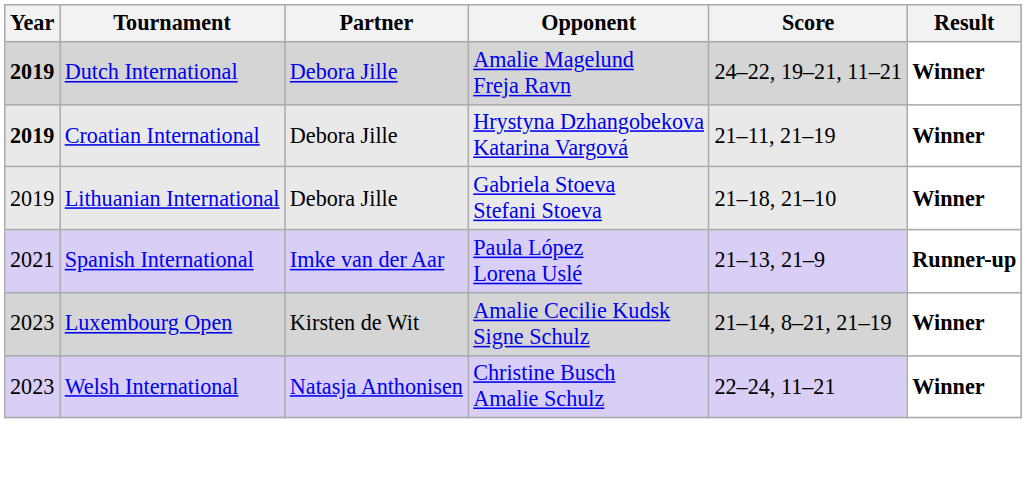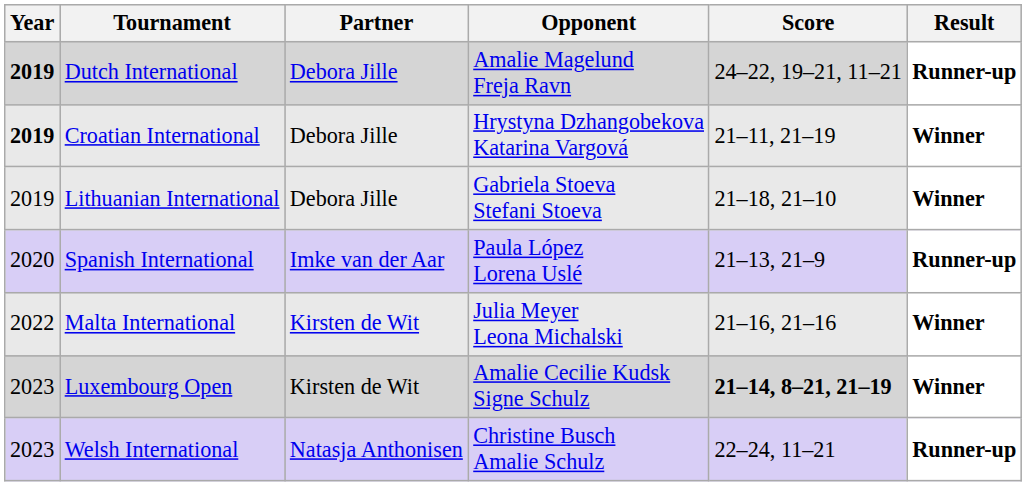Dutch International | Result: Winner -> Runner-up
Spanish International | Year: 2021 -> 2020
+ row: 2022 | Malta International | Kirsten de Wit | Julia Meyer Leona Michalski | 21–16, 21–16 | Winner
Luxembourg Open | Score: normal -> bold
Welsh International | Result: Winner -> Runner-up
